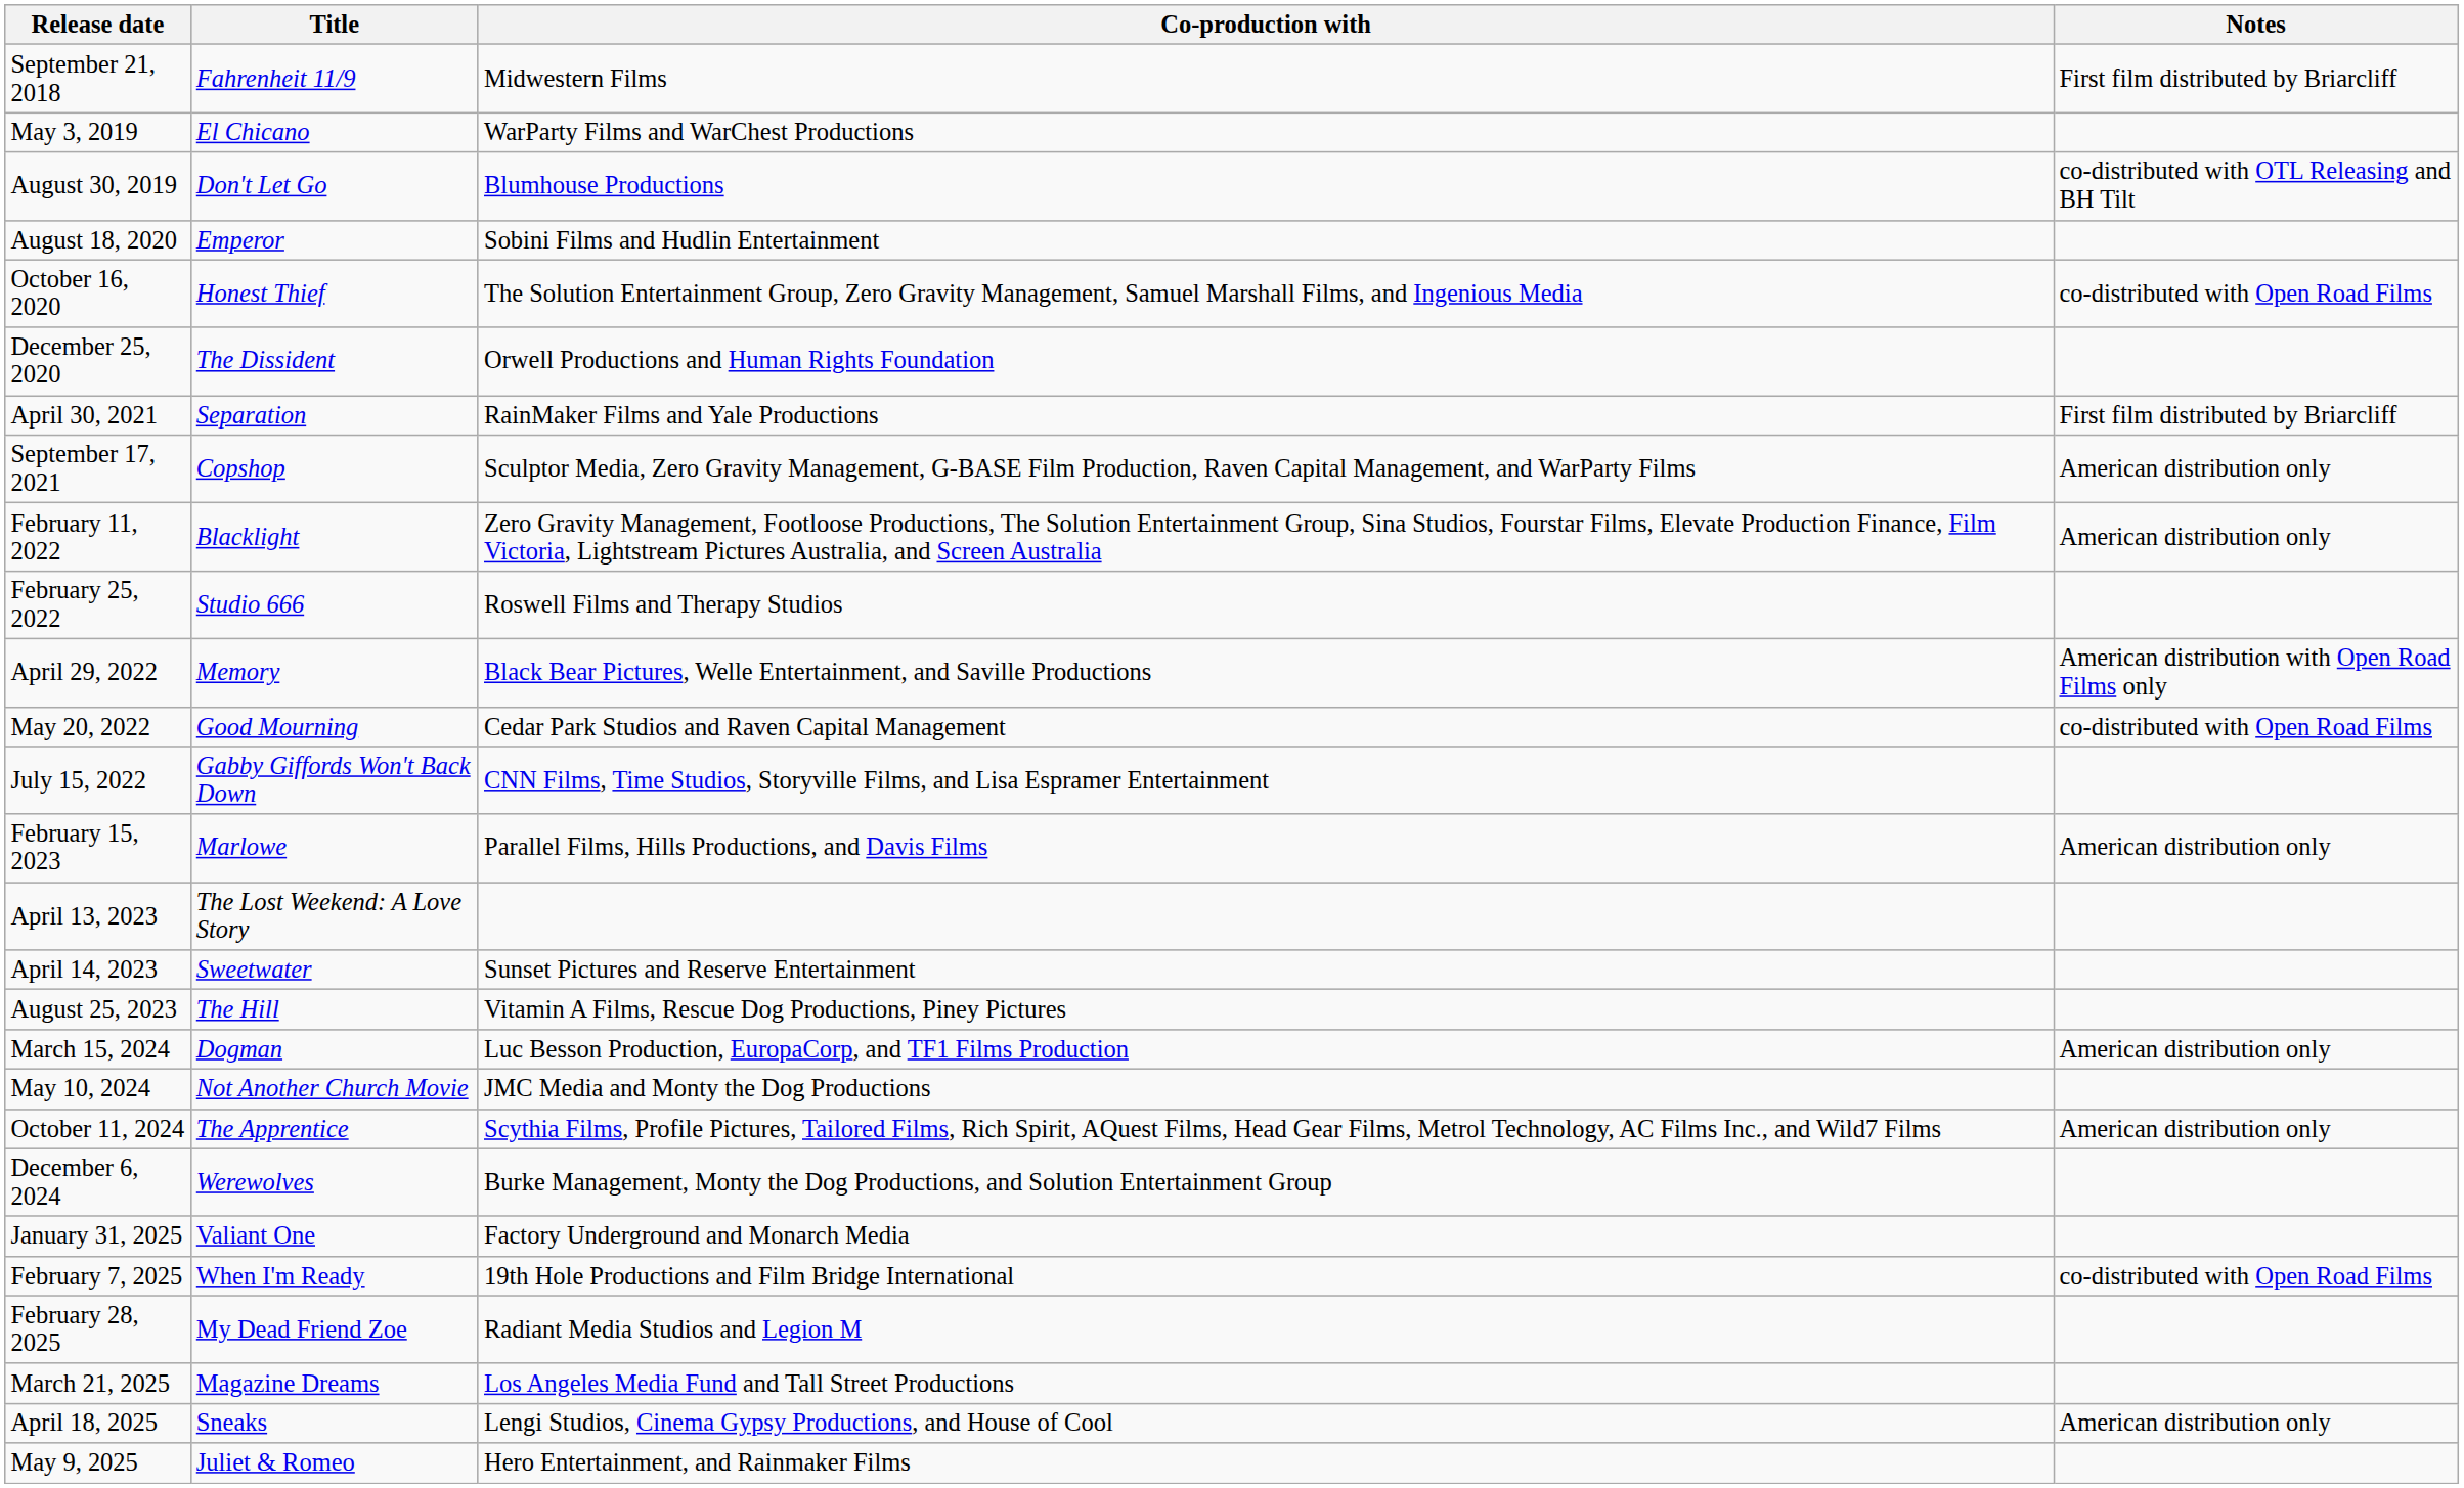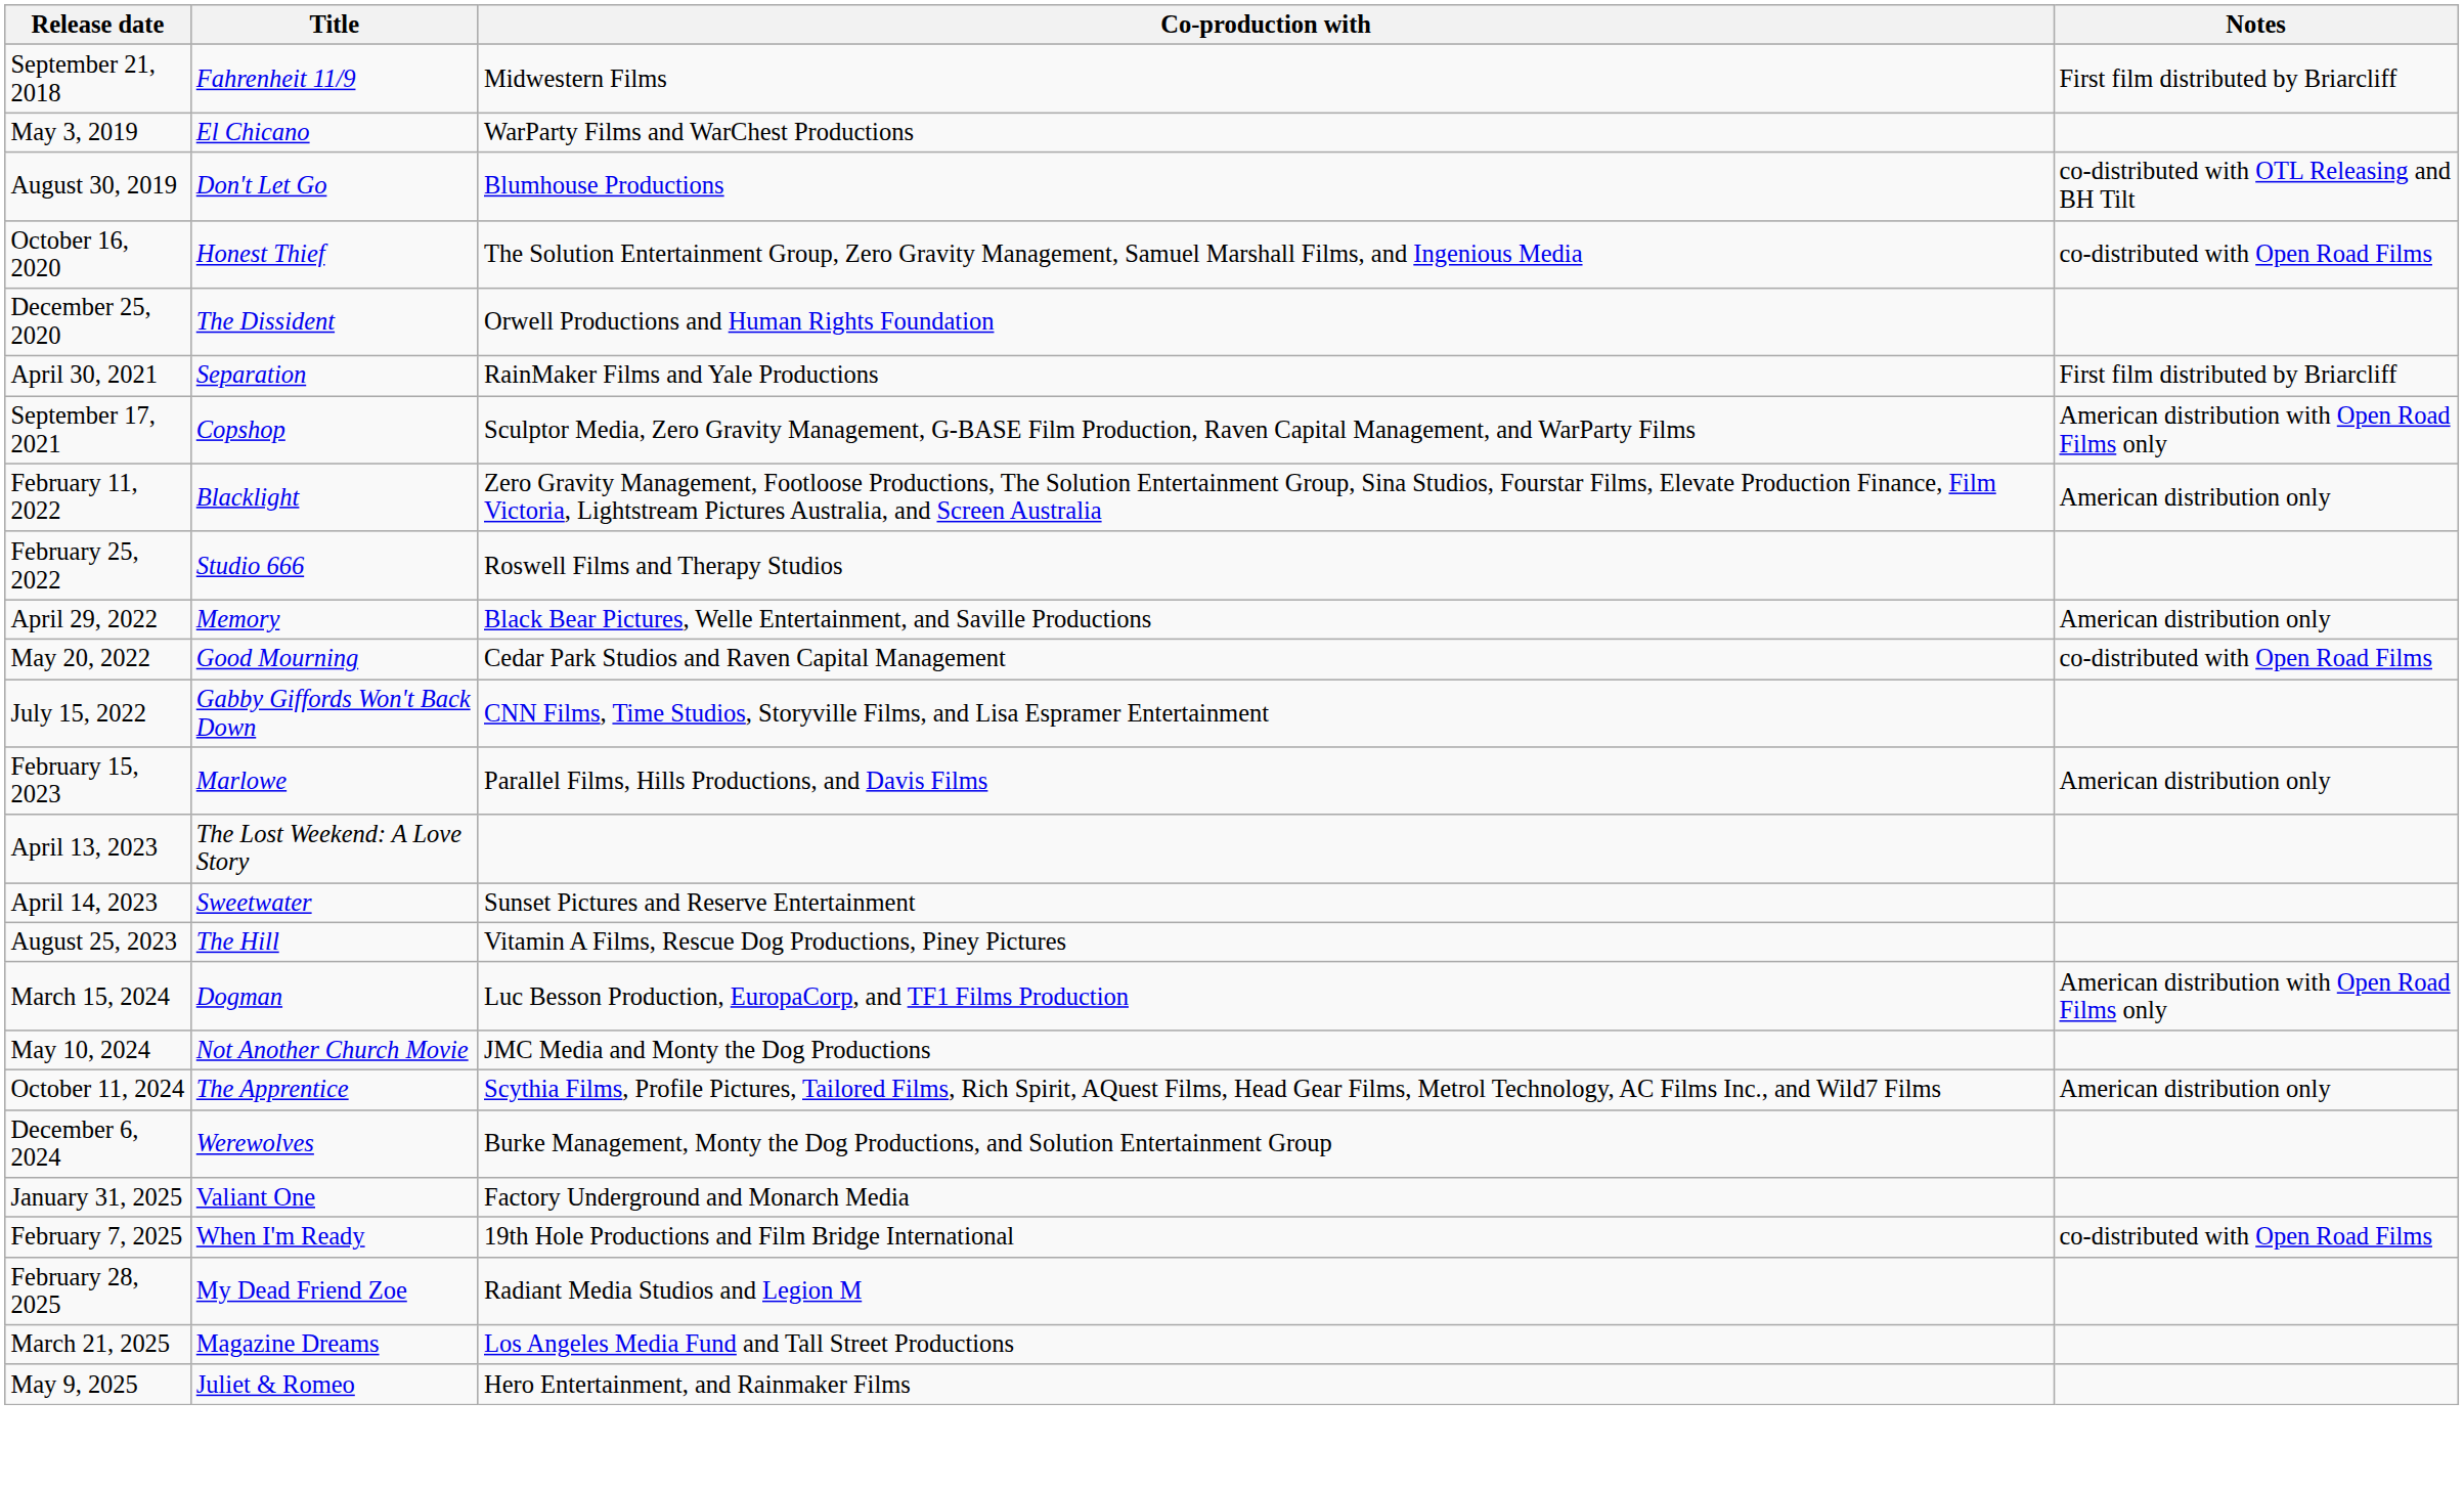- row: August 18, 2020 | Emperor | Sobini Films and Hudlin Entertainment
September 17, 2021 | Notes: American distribution only -> American distribution with Open Road Films only
April 29, 2022 | Notes: American distribution with Open Road Films only -> American distribution only
March 15, 2024 | Notes: American distribution only -> American distribution with Open Road Films only
- row: April 18, 2025 | Sneaks | Lengi Studios, Cinema Gypsy Productions, and House of Cool | American distribution only
